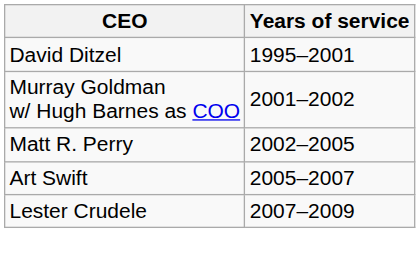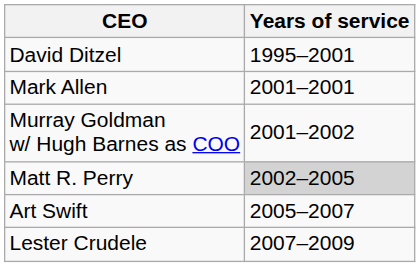+ row: Mark Allen | 2001–2001
Matt R. Perry | Years of service: no background -> lightgrey background
